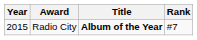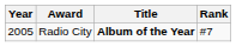Radio City | Year: 2015 -> 2005
